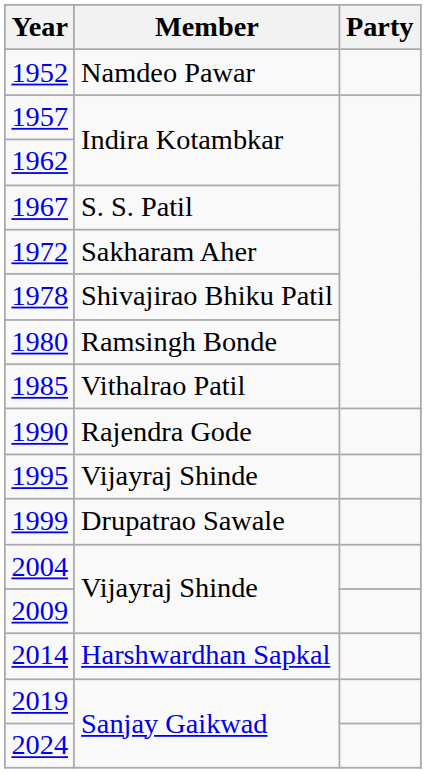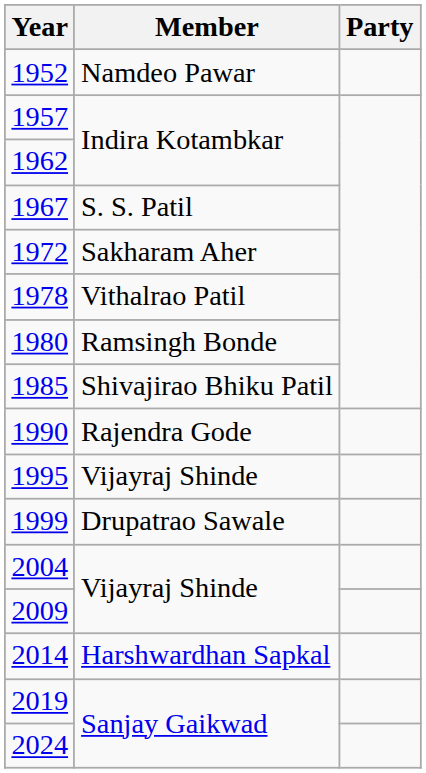1978 | Member: Shivajirao Bhiku Patil -> Vithalrao Patil
1985 | Member: Vithalrao Patil -> Shivajirao Bhiku Patil
